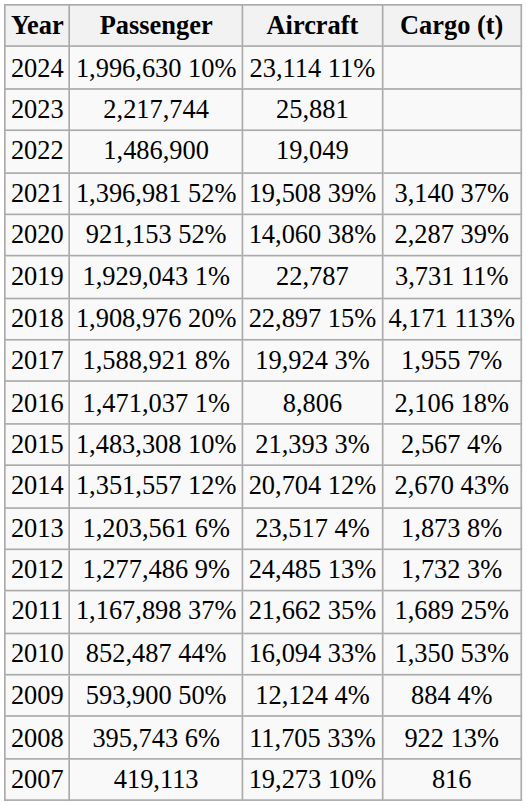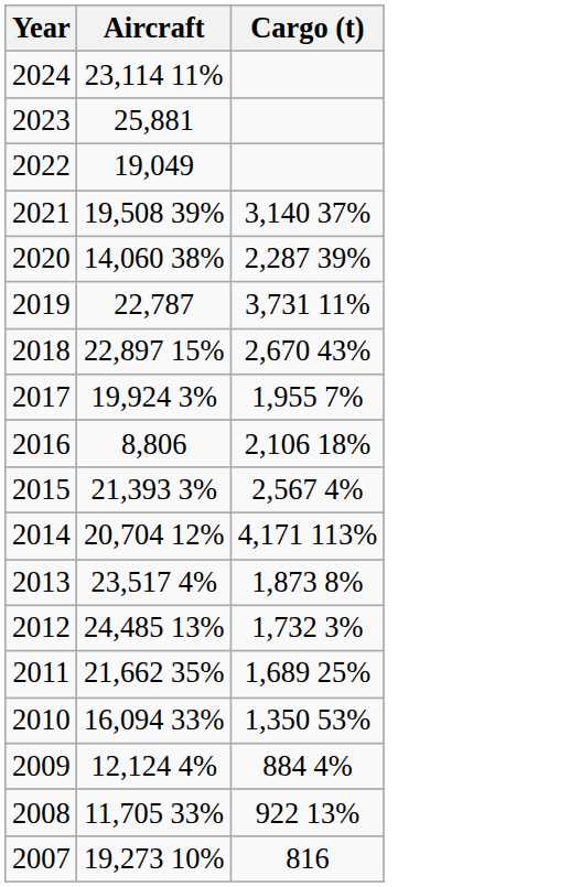- column: Passenger | 1,996,630 10% | 2,217,744 | 1,486,900 | 1,396,981 52% | 921,153 52% | 1,929,043 1% | 1,908,976 20% | 1,588,921 8% | 1,471,037 1% | 1,483,308 10% | 1,351,557 12% | 1,203,561 6% | 1,277,486 9% | 1,167,898 37% | 852,487 44% | 593,900 50% | 395,743 6% | 419,113
2018 | Cargo (t): 4,171 113% -> 2,670 43%
2014 | Cargo (t): 2,670 43% -> 4,171 113%
